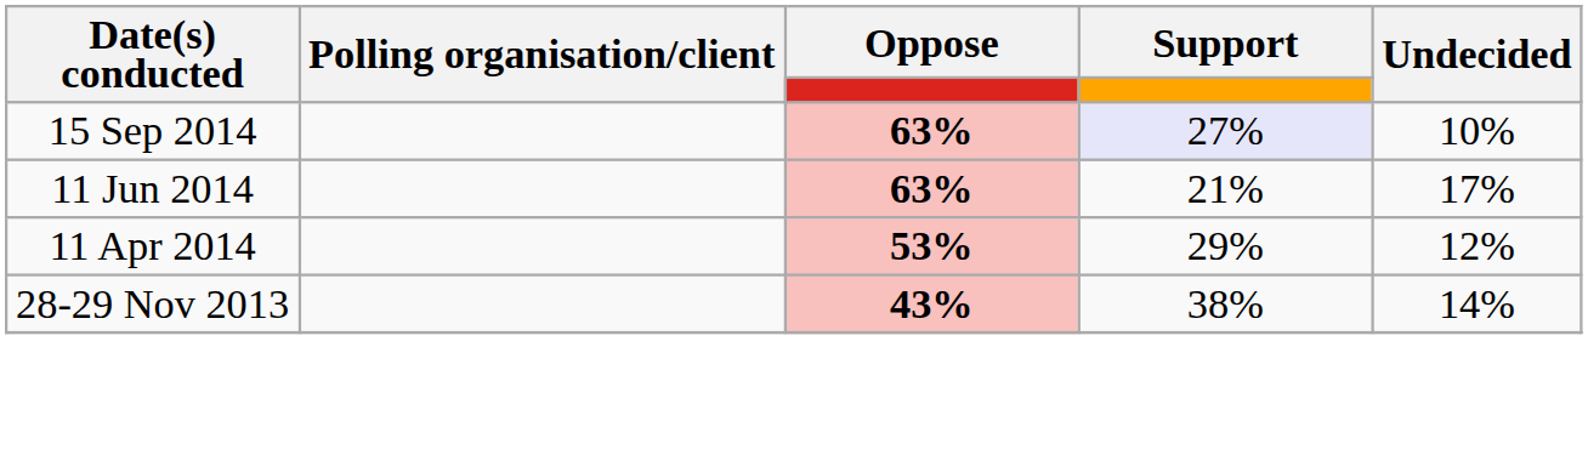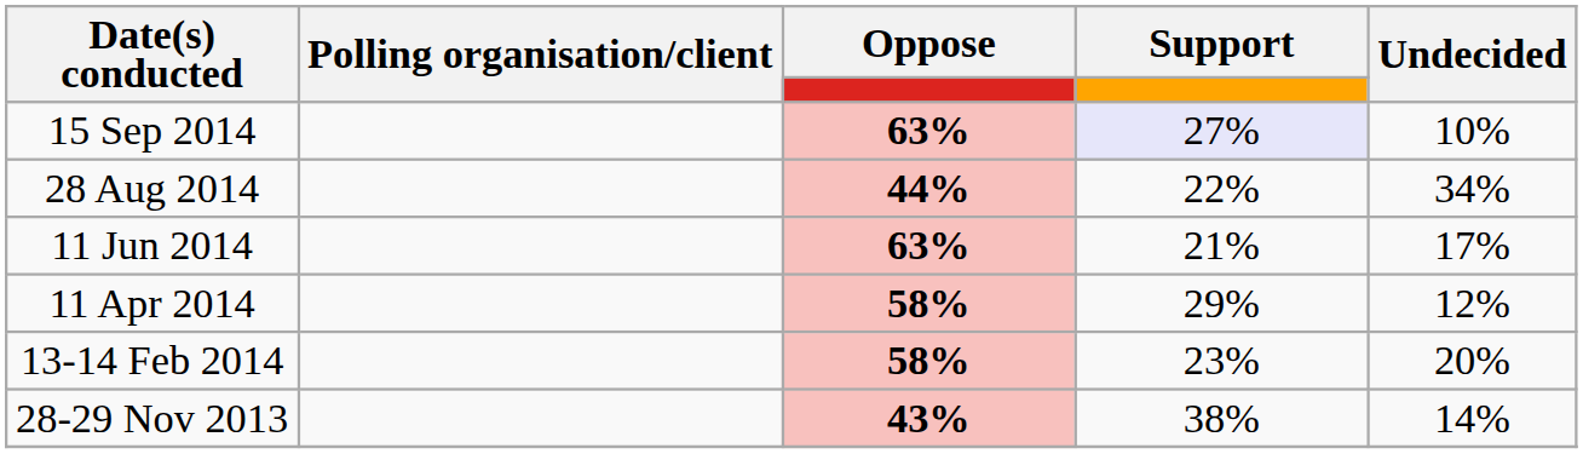+ row: 28 Aug 2014 | 44% | 22% | 34%
11 Apr 2014 | Oppose: 53% -> 58%
+ row: 13-14 Feb 2014 | 58% | 23% | 20%
